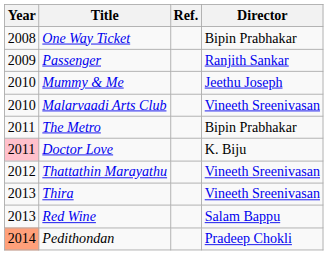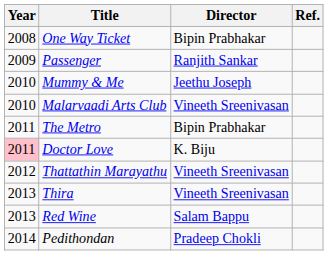columns swapped: Director <-> Ref.
Pedithondan | Year: lightsalmon background -> no background
